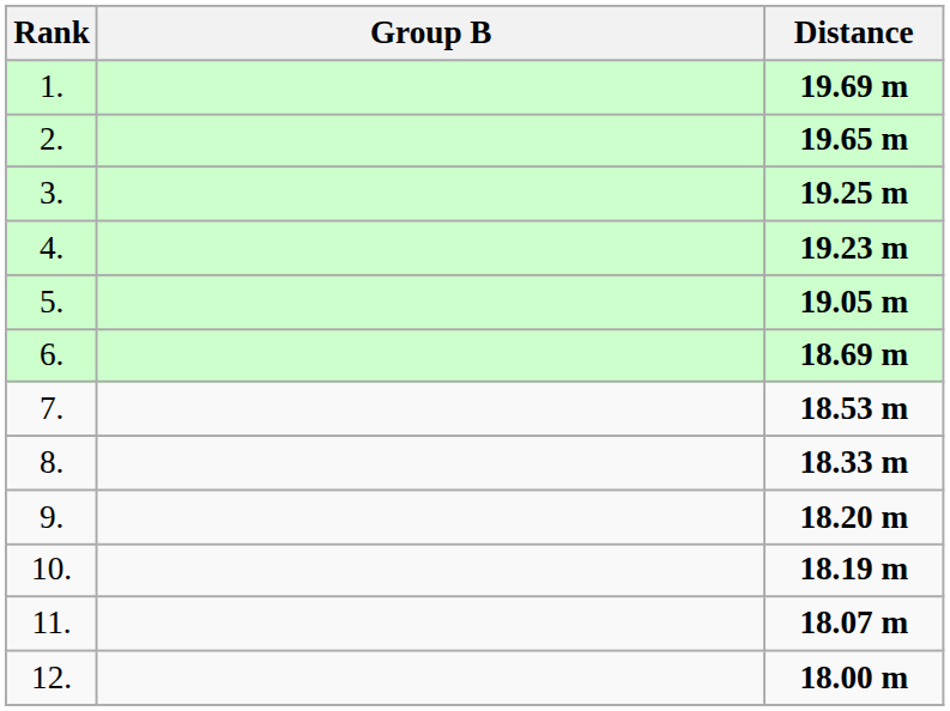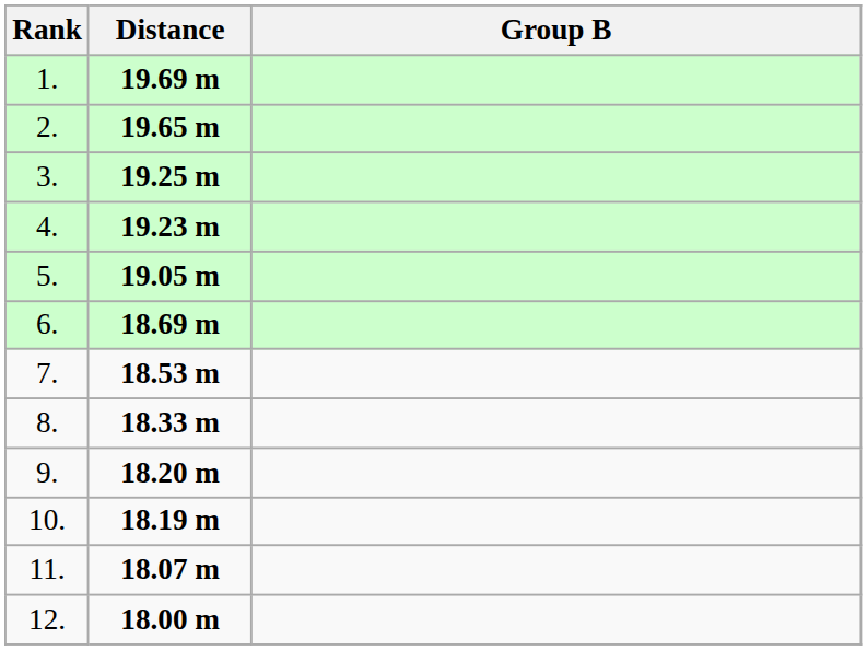columns swapped: Group B <-> Distance
